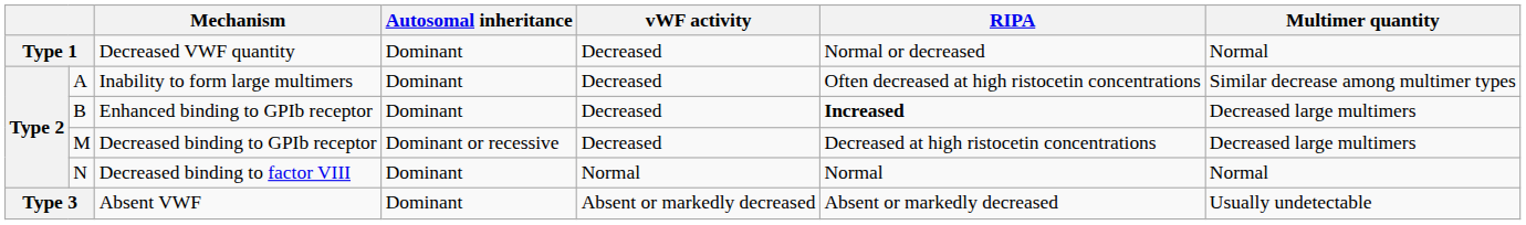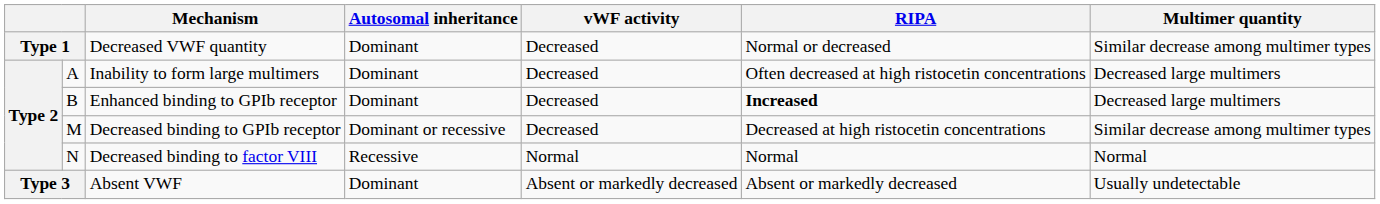Decreased VWF quantity | Multimer quantity: Normal -> Similar decrease among multimer types
Inability to form large multimers | Multimer quantity: Similar decrease among multimer types -> Decreased large multimers
Decreased binding to GPIb receptor | Multimer quantity: Decreased large multimers -> Similar decrease among multimer types
Decreased binding to factor VIII | Autosomal inheritance: Dominant -> Recessive
